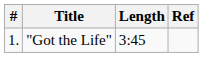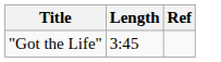- column: # | 1.
